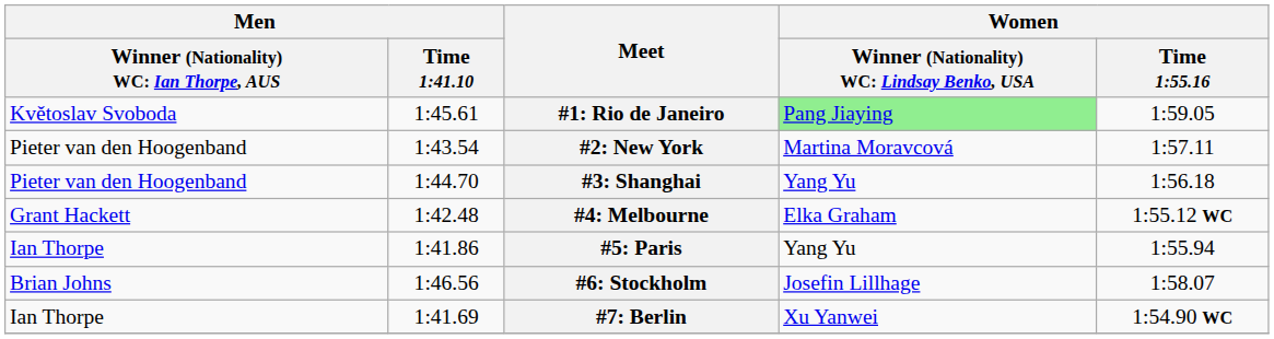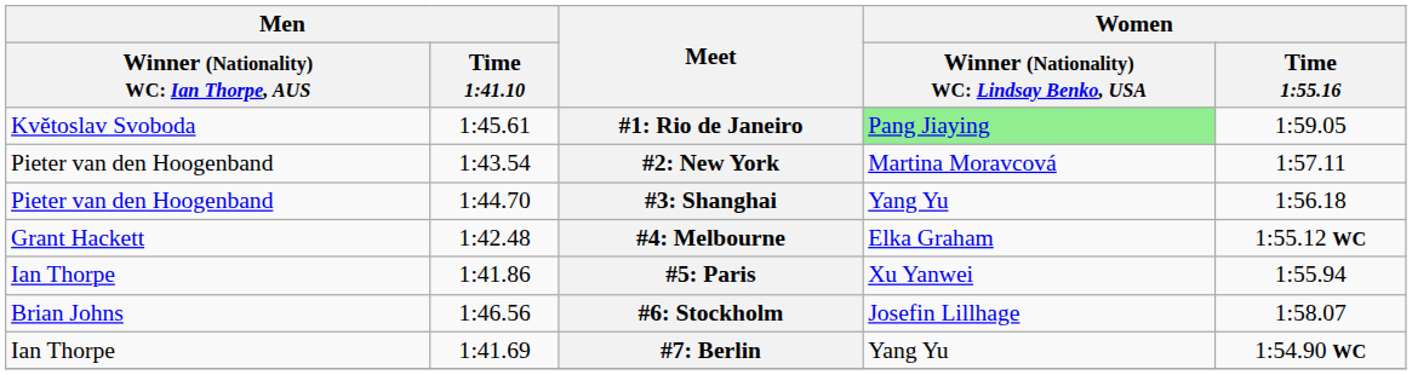#5: Paris | column 4: Yang Yu -> Xu Yanwei
#7: Berlin | column 4: Xu Yanwei -> Yang Yu
